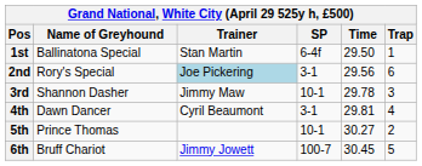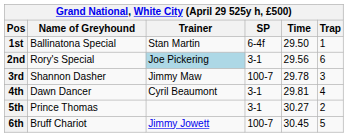3rd | SP: 10-1 -> 100-7
5th | SP: 10-1 -> 3-1
